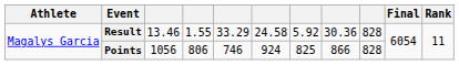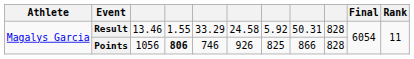Result | column 8: 30.36 -> 50.31
Points | column 4: normal -> bold
Points | column 6: 924 -> 926
